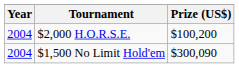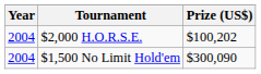$2,000 H.O.R.S.E. | Prize (US$): $100,200 -> $100,202
